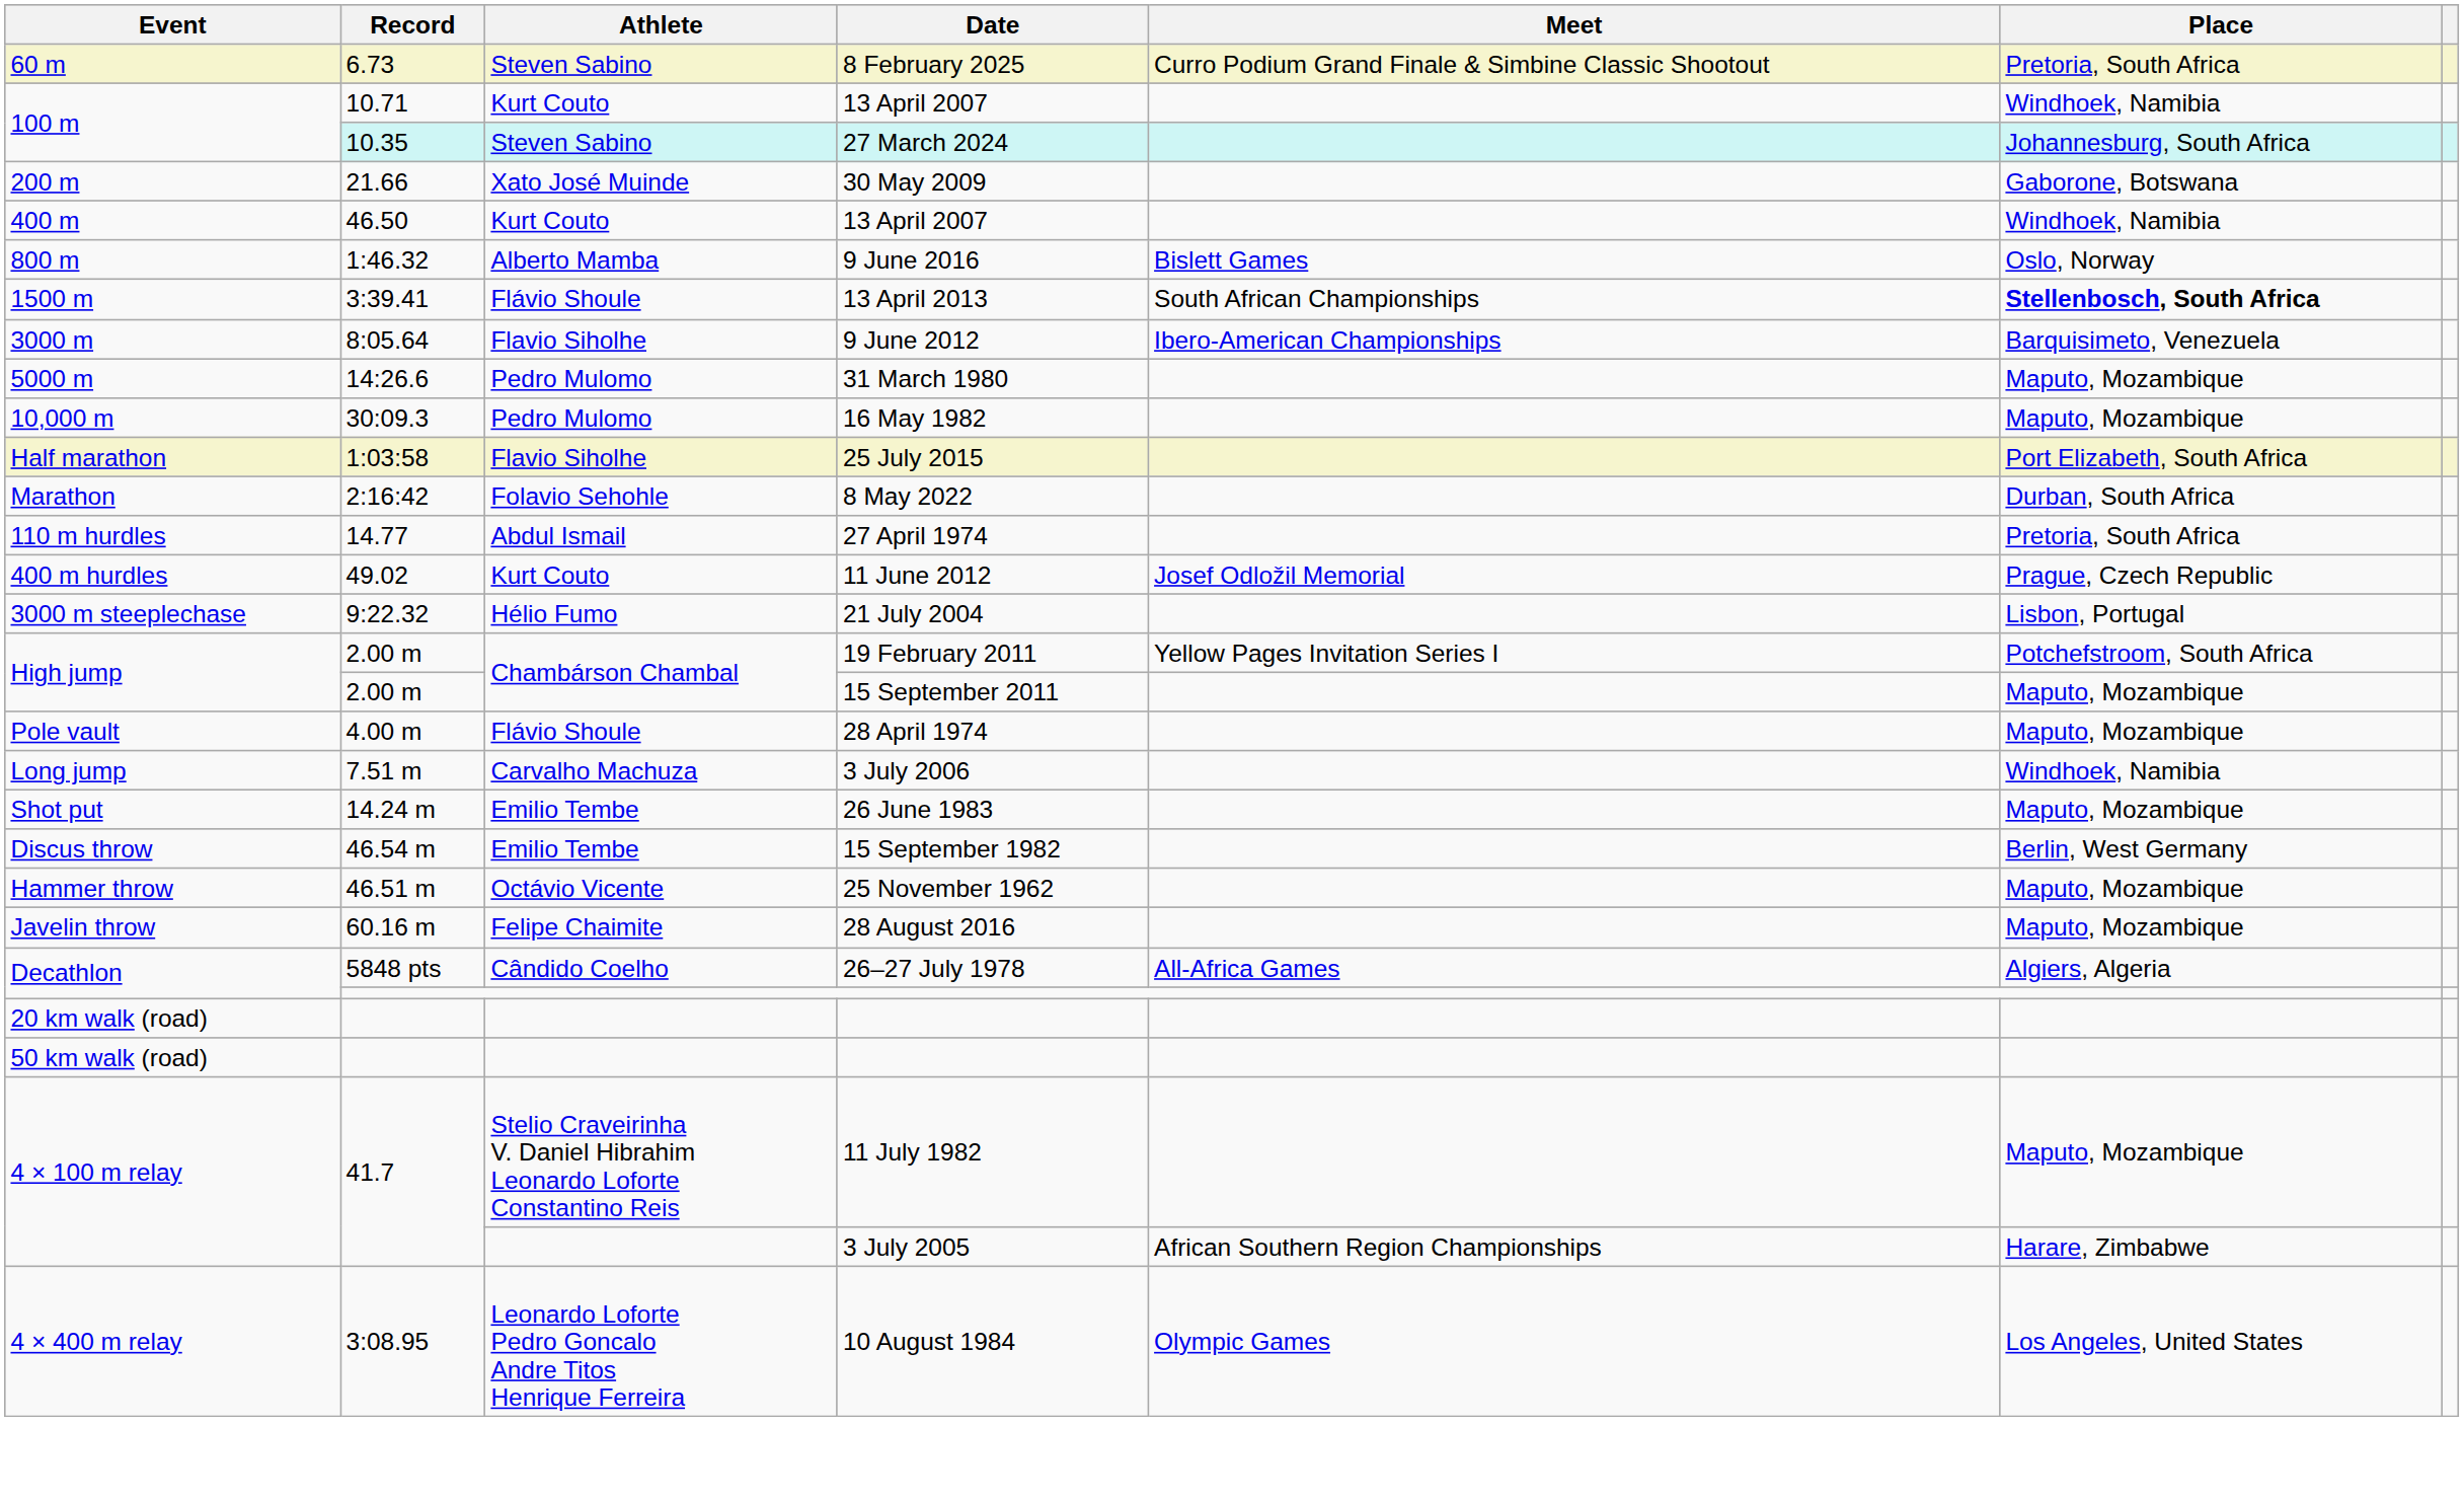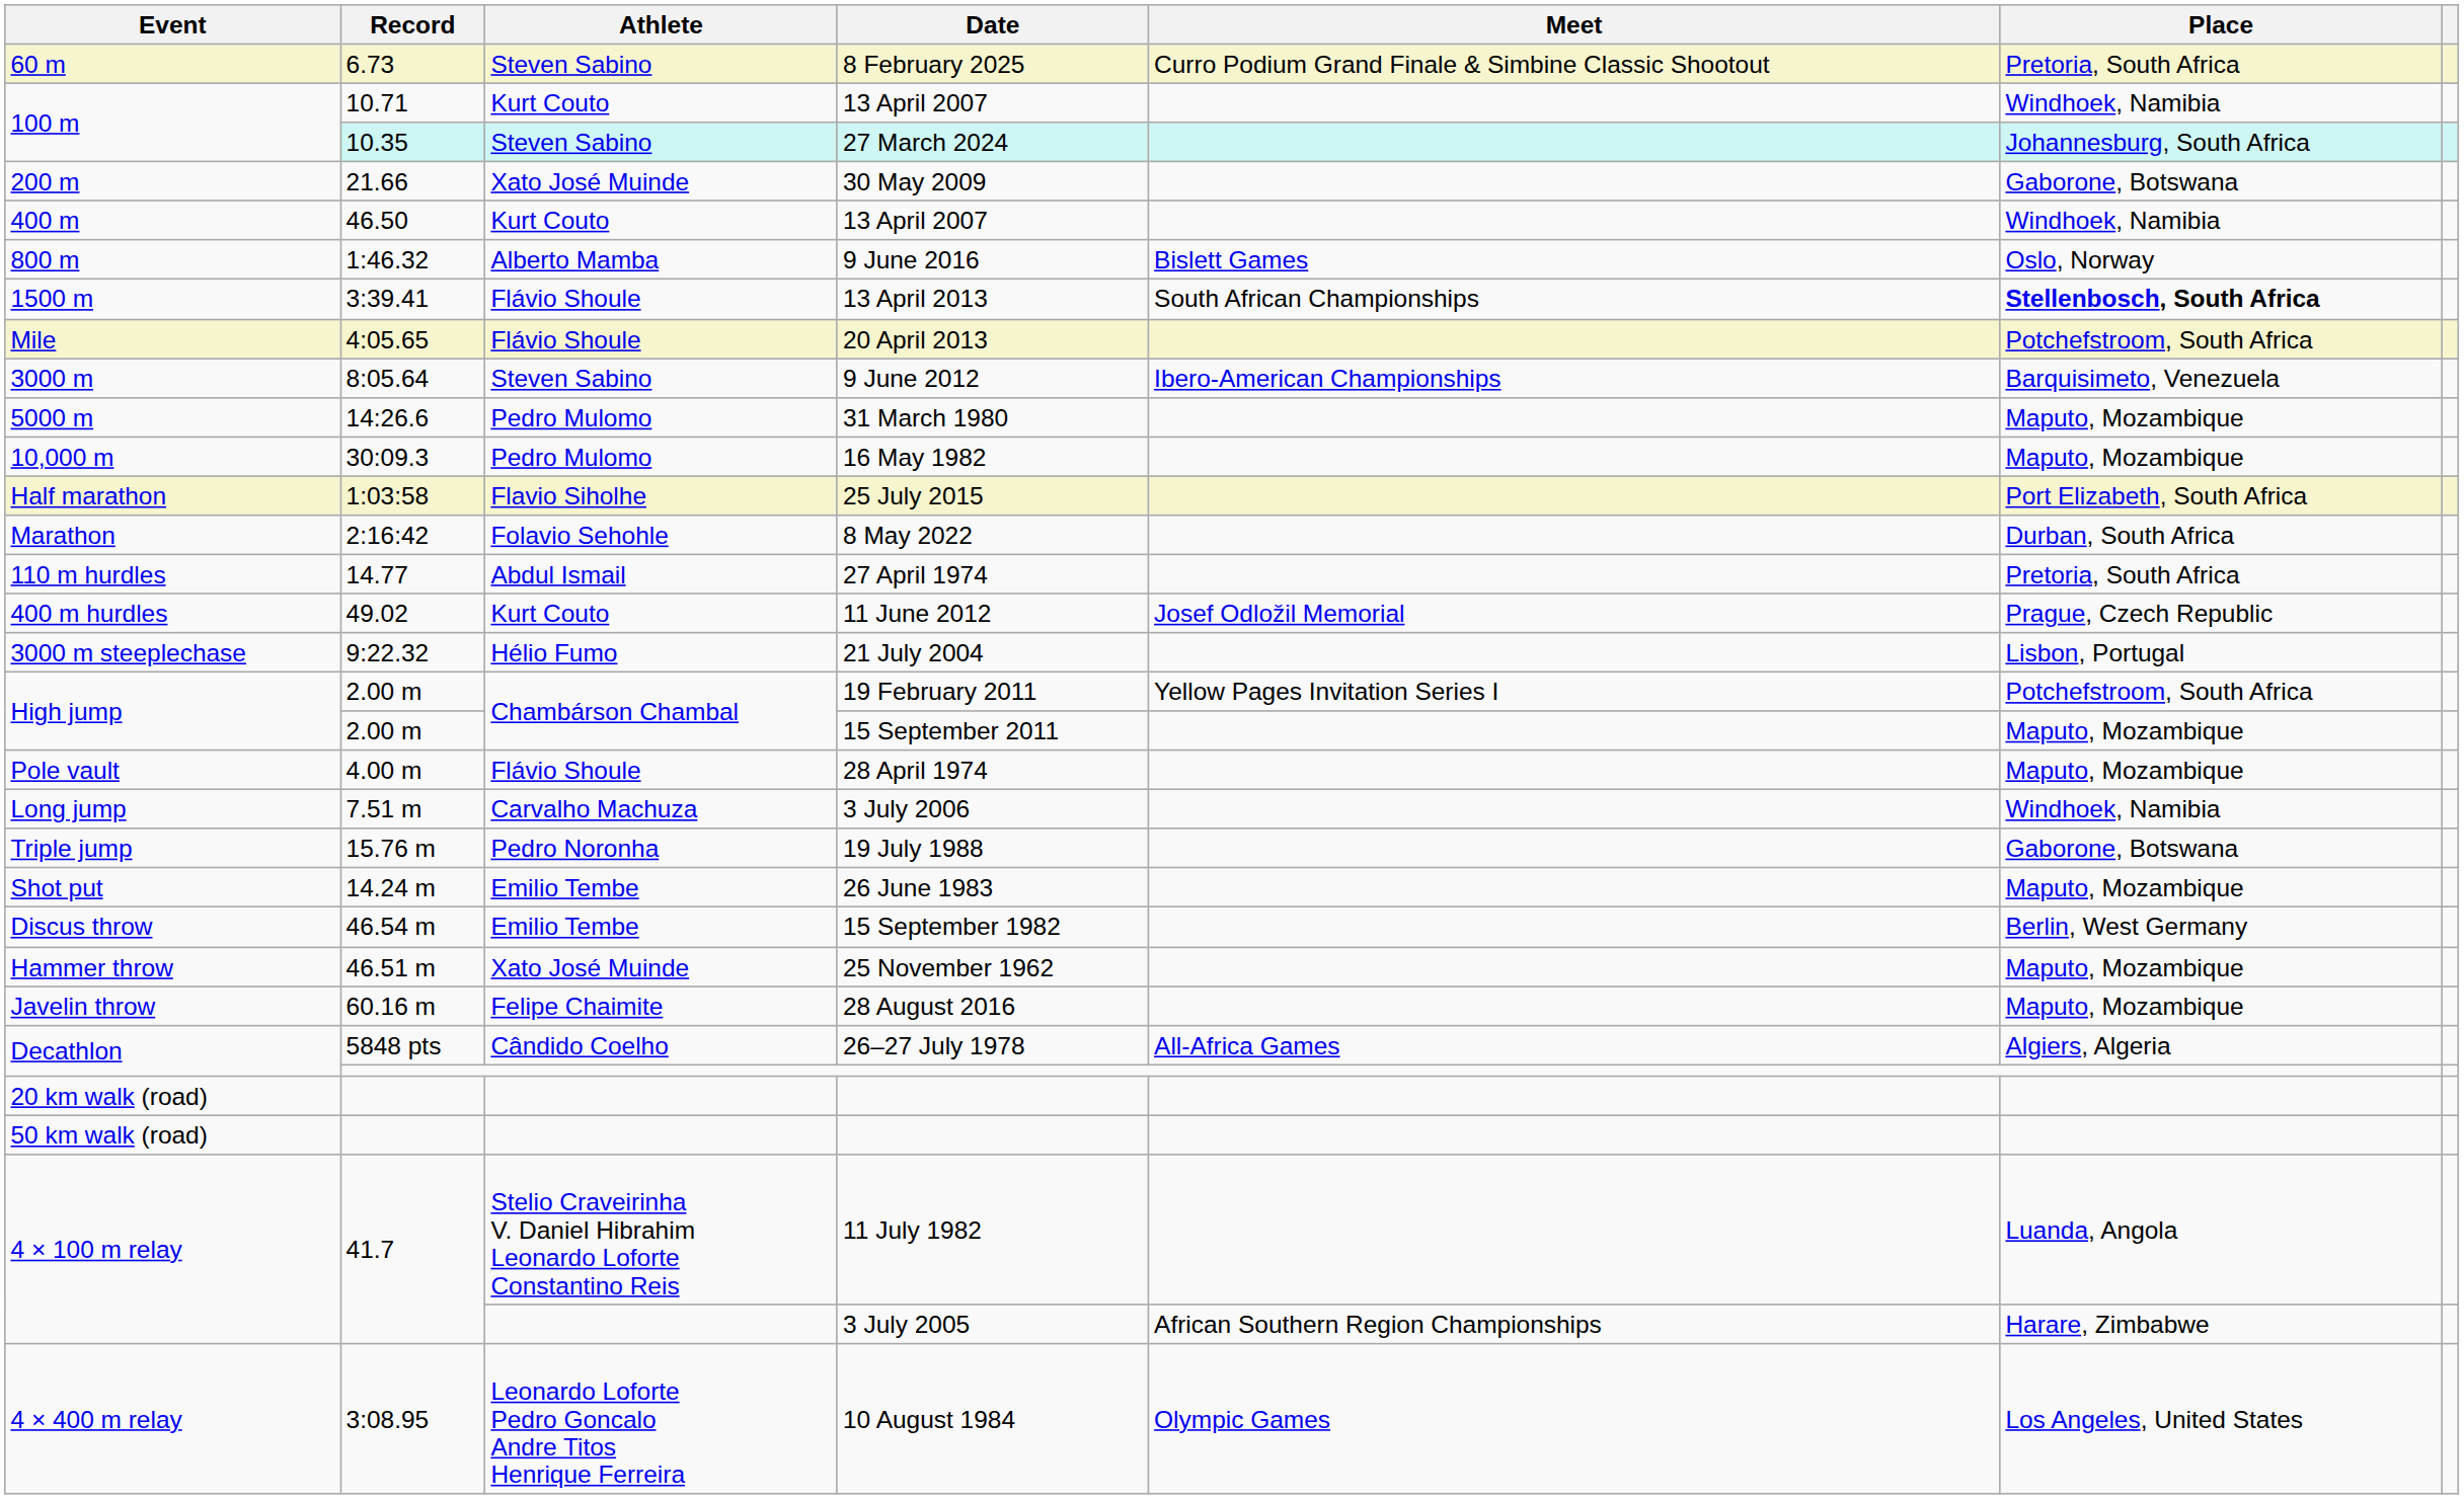+ row: Mile | 4:05.65 | Flávio Shoule | 20 April 2013 | Potchefstroom, South Africa
9 June 2012 | Athlete: Flavio Siholhe -> Steven Sabino
+ row: Triple jump | 15.76 m | Pedro Noronha | 19 July 1988 | Gaborone, Botswana
25 November 1962 | Athlete: Octávio Vicente -> Xato José Muinde
11 July 1982 | Place: Maputo, Mozambique -> Luanda, Angola
